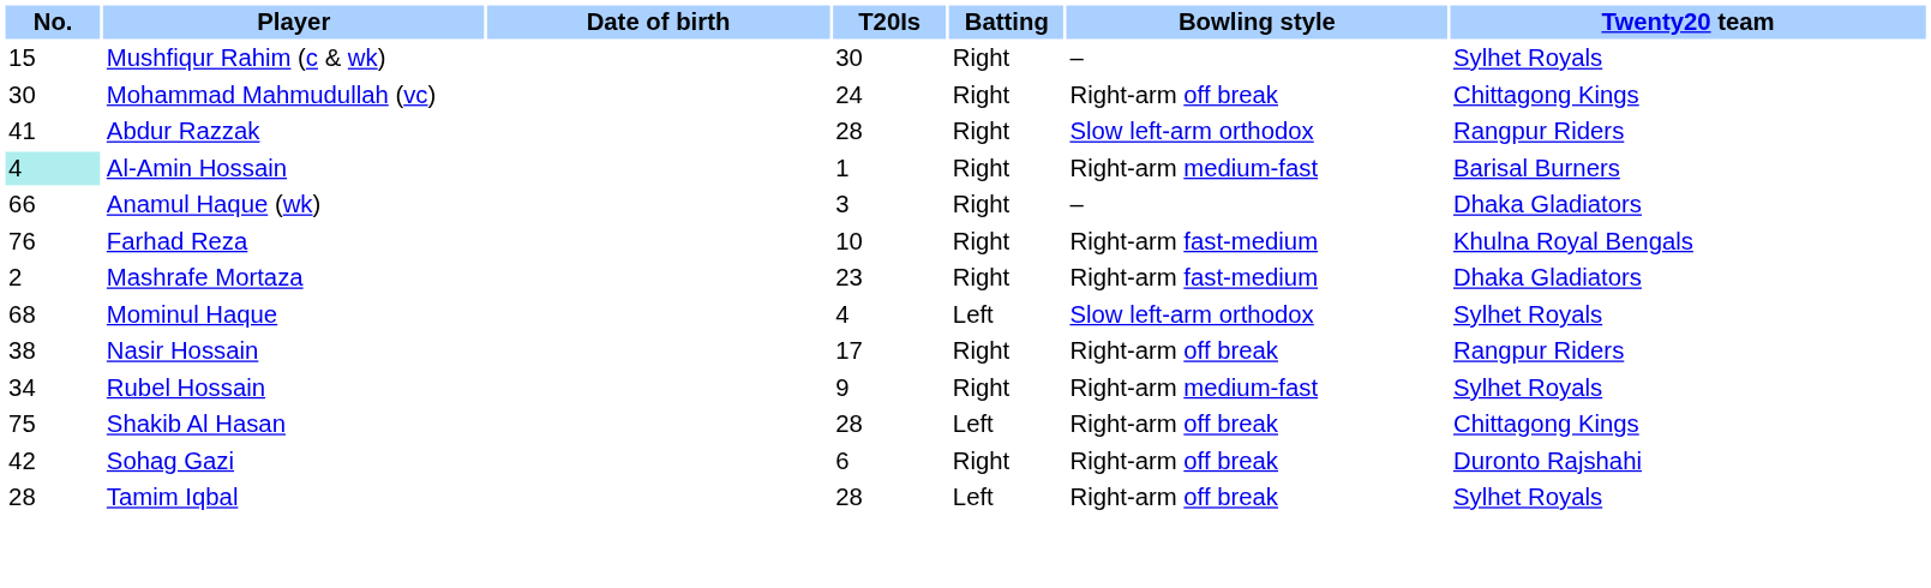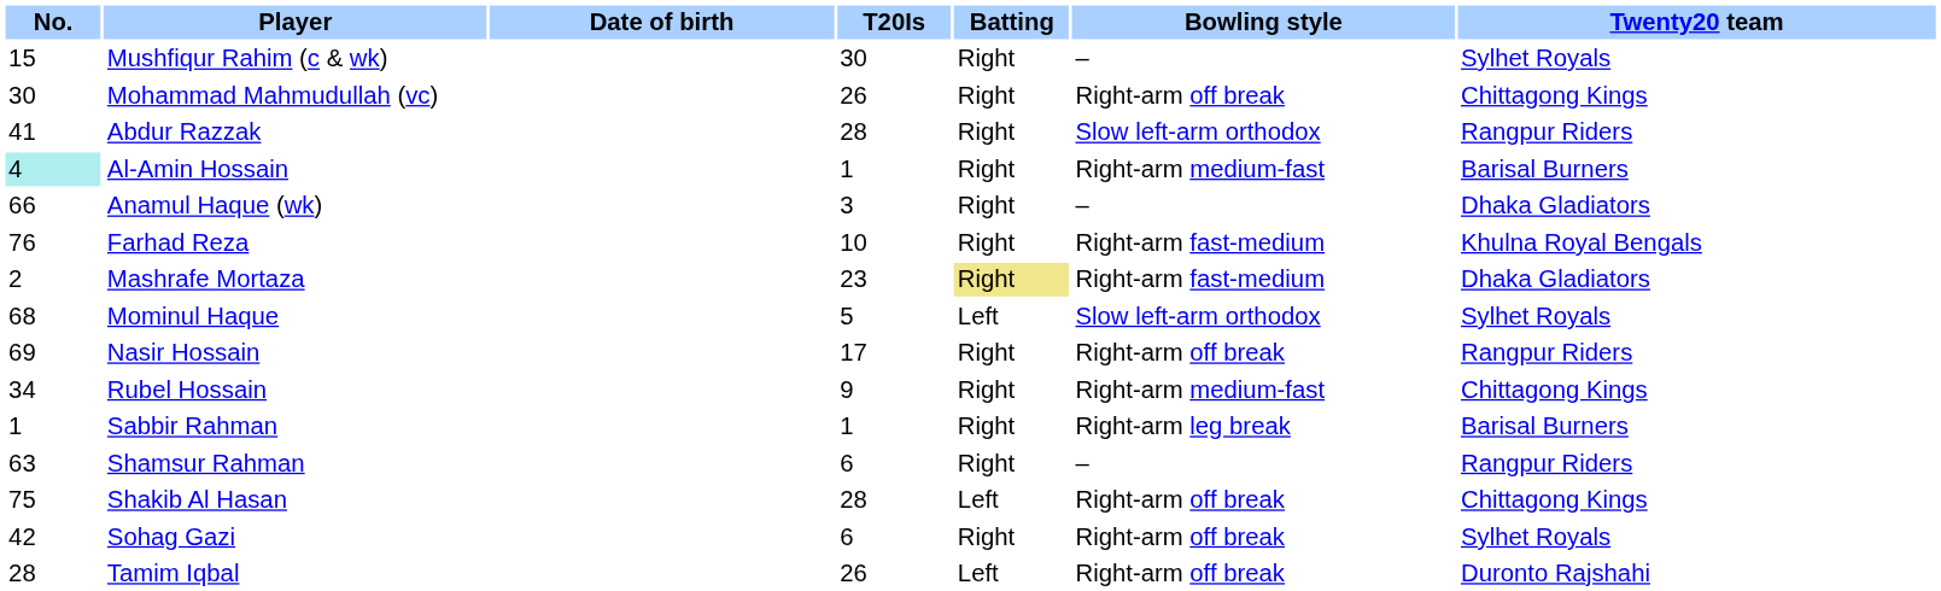Mohammad Mahmudullah (vc) | T20Is: 24 -> 26
Mashrafe Mortaza | Batting: no background -> khaki background
Mominul Haque | T20Is: 4 -> 5
Nasir Hossain | No.: 38 -> 69
Rubel Hossain | Twenty20 team: Sylhet Royals -> Chittagong Kings
+ row: 1 | Sabbir Rahman | 1 | Right | Right-arm leg break | Barisal Burners
+ row: 63 | Shamsur Rahman | 6 | Right | – | Rangpur Riders
Sohag Gazi | Twenty20 team: Duronto Rajshahi -> Sylhet Royals
Tamim Iqbal | T20Is: 28 -> 26
Tamim Iqbal | Twenty20 team: Sylhet Royals -> Duronto Rajshahi
